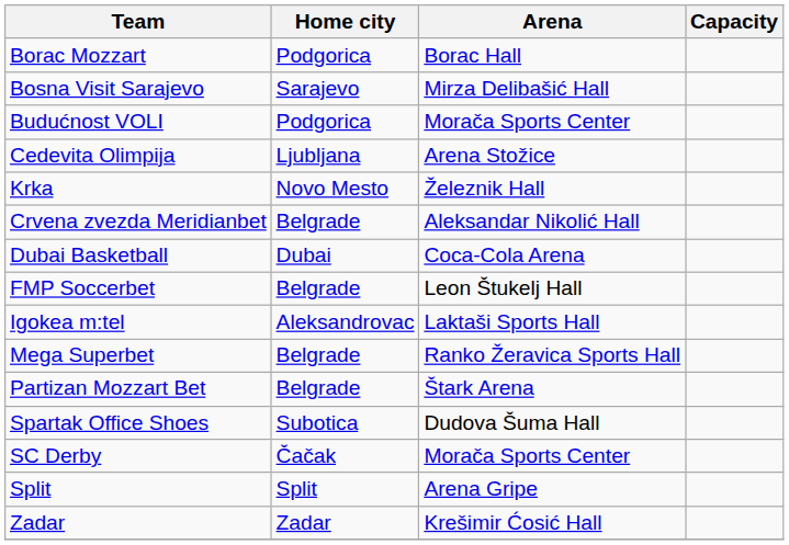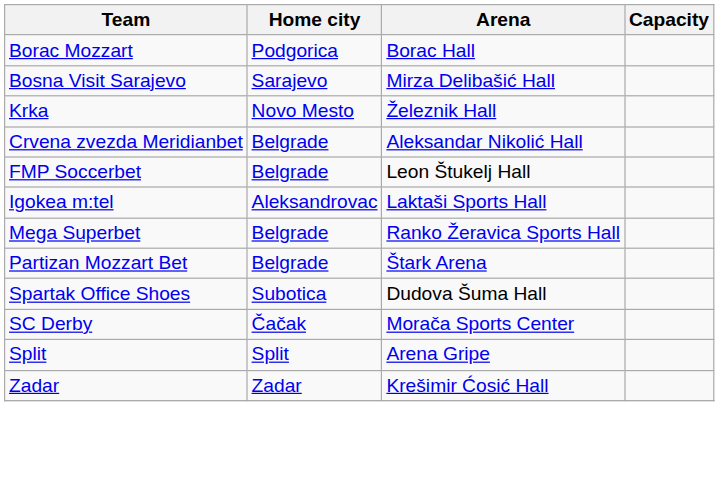- row: Budućnost VOLI | Podgorica | Morača Sports Center
- row: Cedevita Olimpija | Ljubljana | Arena Stožice
- row: Dubai Basketball | Dubai | Coca-Cola Arena
